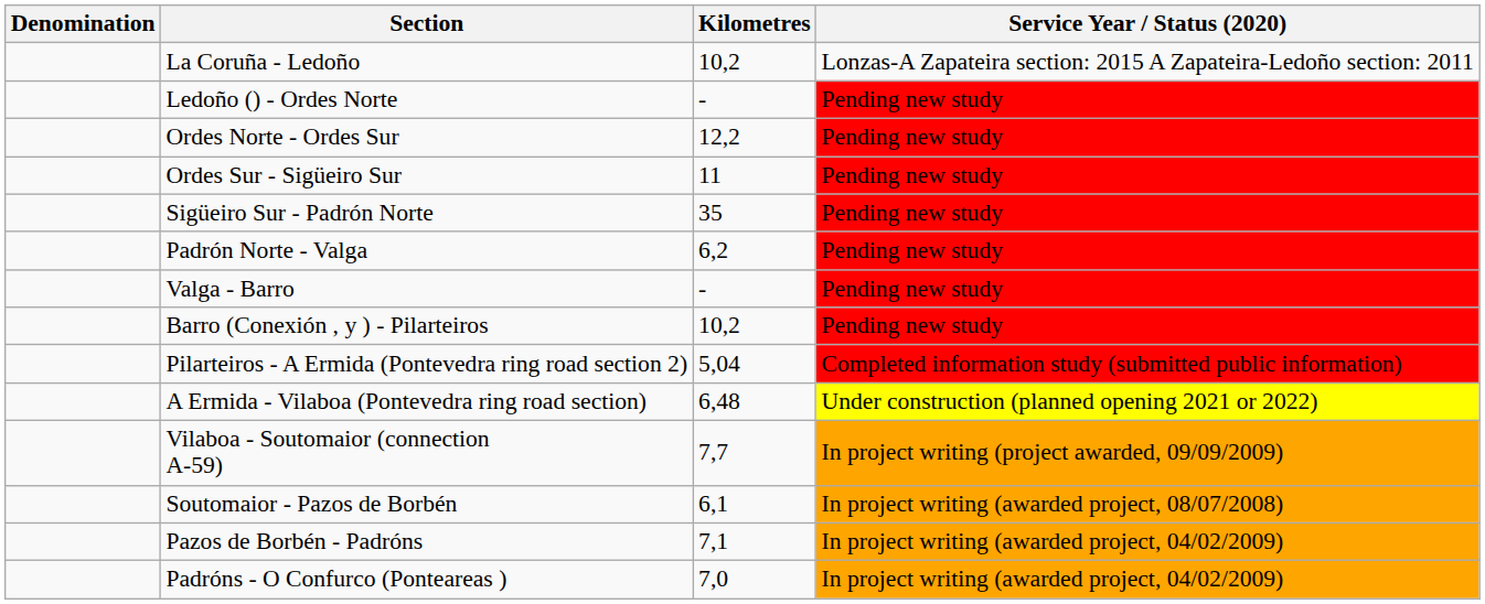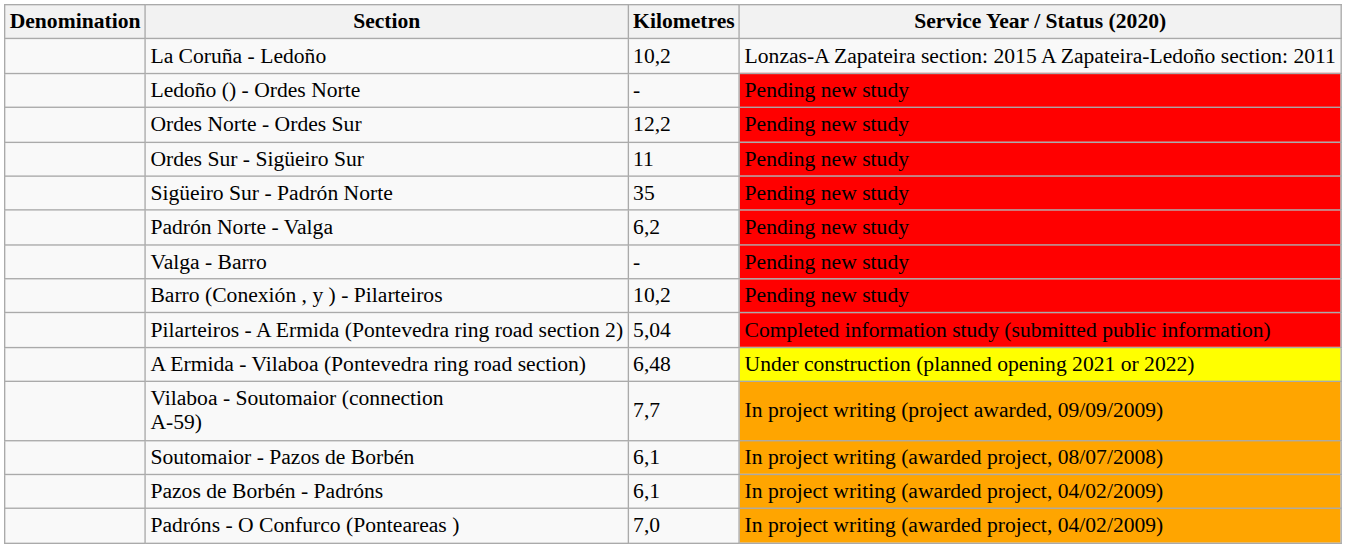Pazos de Borbén - Padróns | Kilometres: 7,1 -> 6,1
